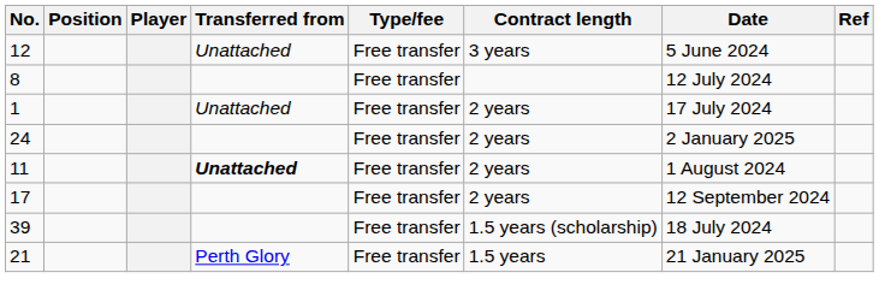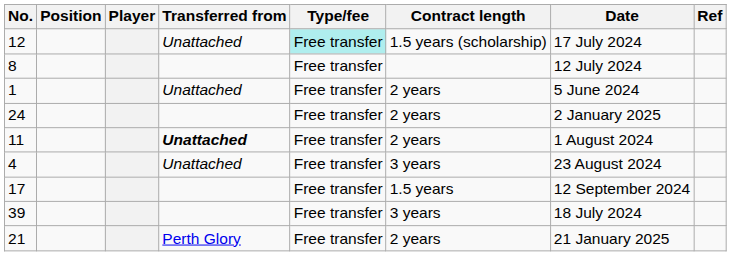12 | Type/fee: no background -> paleturquoise background
12 | Contract length: 3 years -> 1.5 years (scholarship)
12 | Date: 5 June 2024 -> 17 July 2024
1 | Date: 17 July 2024 -> 5 June 2024
+ row: 4 | Unattached | Free transfer | 3 years | 23 August 2024
17 | Contract length: 2 years -> 1.5 years
39 | Contract length: 1.5 years (scholarship) -> 3 years
21 | Contract length: 1.5 years -> 2 years
